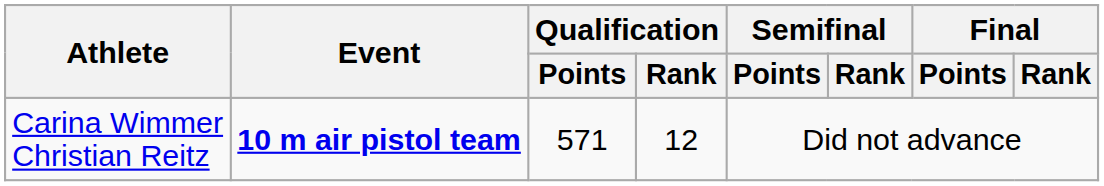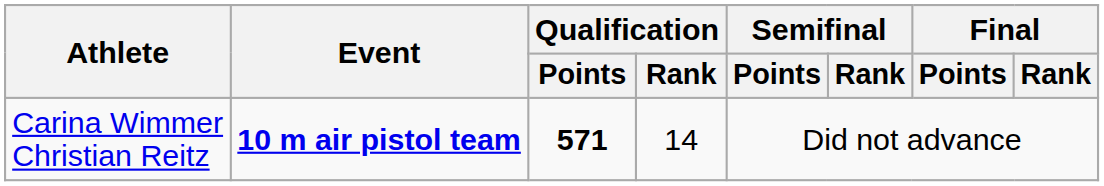Carina Wimmer Christian Reitz | Qualification / Points: normal -> bold
Carina Wimmer Christian Reitz | Qualification / Rank: 12 -> 14
